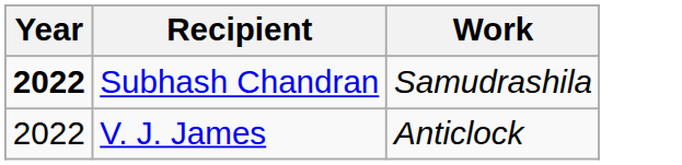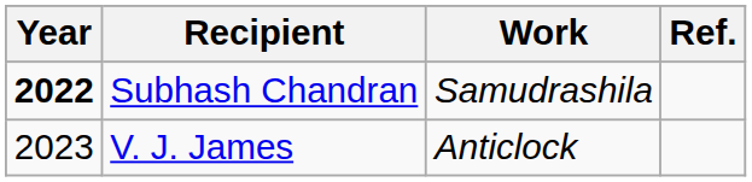+ column: Ref.
V. J. James | Year: 2022 -> 2023
